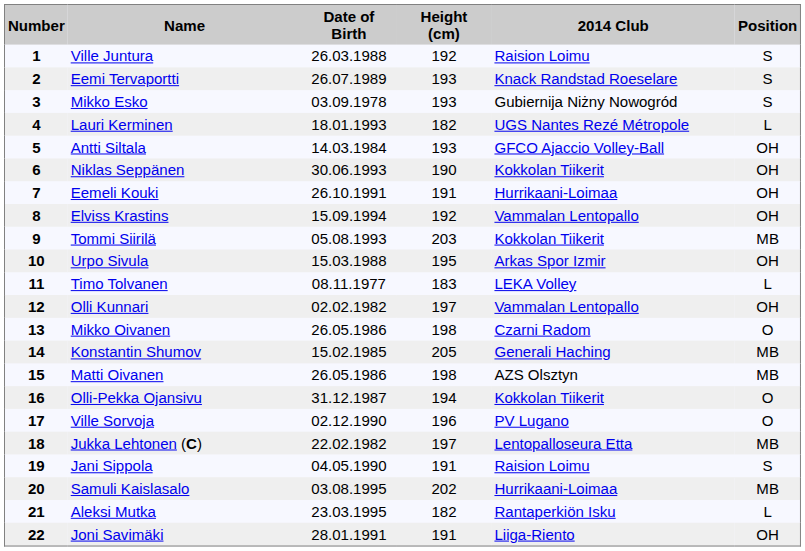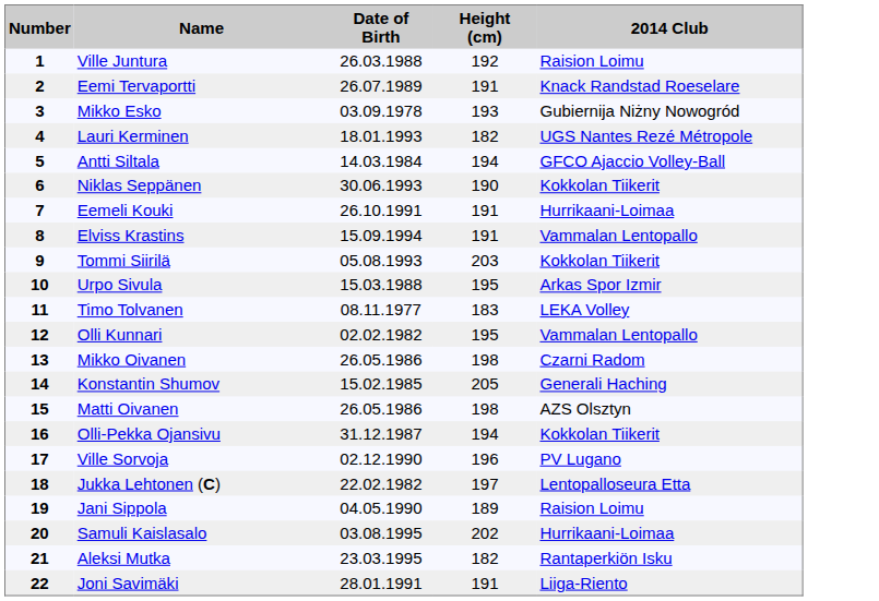- column: Position | S | S | S | L | OH | OH | OH | OH | MB | OH | L | OH | O | MB | MB | O | O | MB | S | MB | L | OH
Eemi Tervaportti | Height (cm): 193 -> 191
Antti Siltala | Height (cm): 193 -> 194
Elviss Krastins | Height (cm): 192 -> 191
Olli Kunnari | Height (cm): 197 -> 195
Jani Sippola | Height (cm): 191 -> 189
